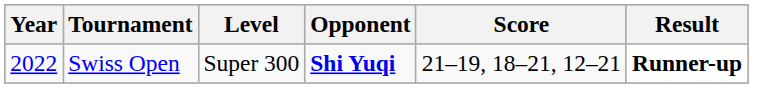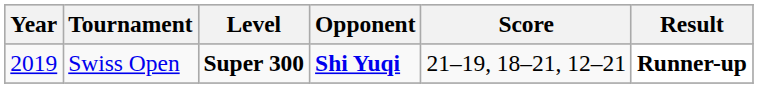Swiss Open | Year: 2022 -> 2019
Swiss Open | Level: normal -> bold
